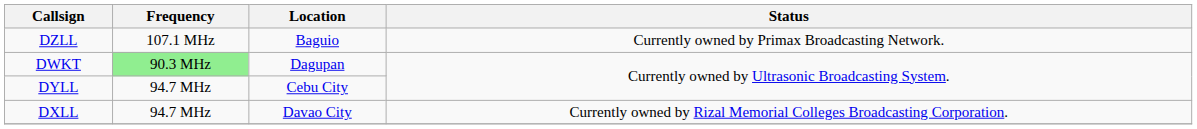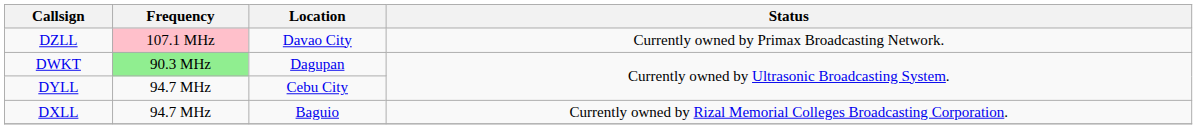DZLL | Frequency: no background -> pink background
DZLL | Location: Baguio -> Davao City
DXLL | Location: Davao City -> Baguio
